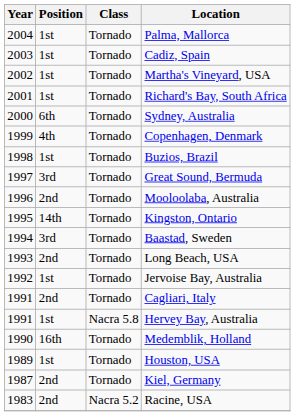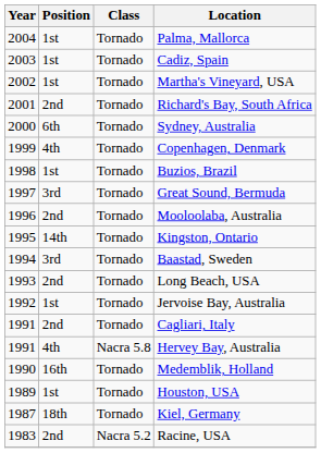Richard's Bay, South Africa | Position: 1st -> 2nd
Hervey Bay, Australia | Position: 1st -> 4th
Kiel, Germany | Position: 2nd -> 18th
